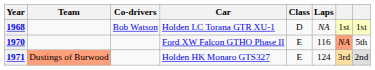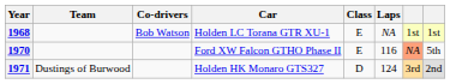1968 | Class: D -> E
1971 | Team: lightsalmon background -> no background
1971 | Class: E -> D
